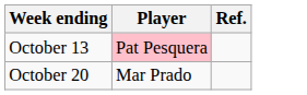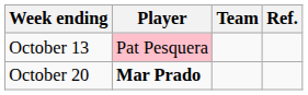+ column: Team
October 20 | Player: normal -> bold
